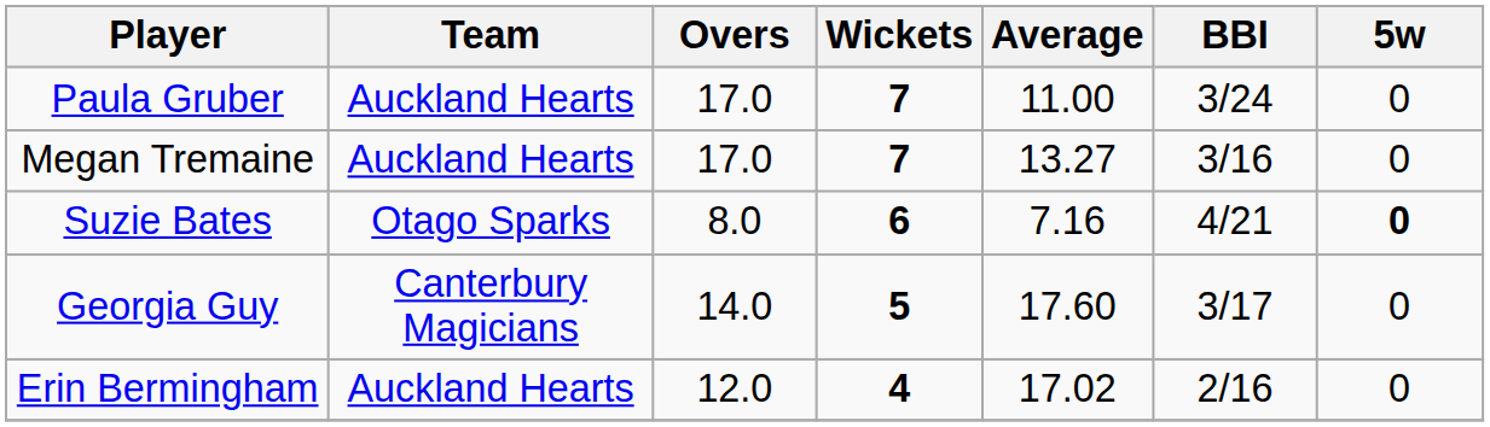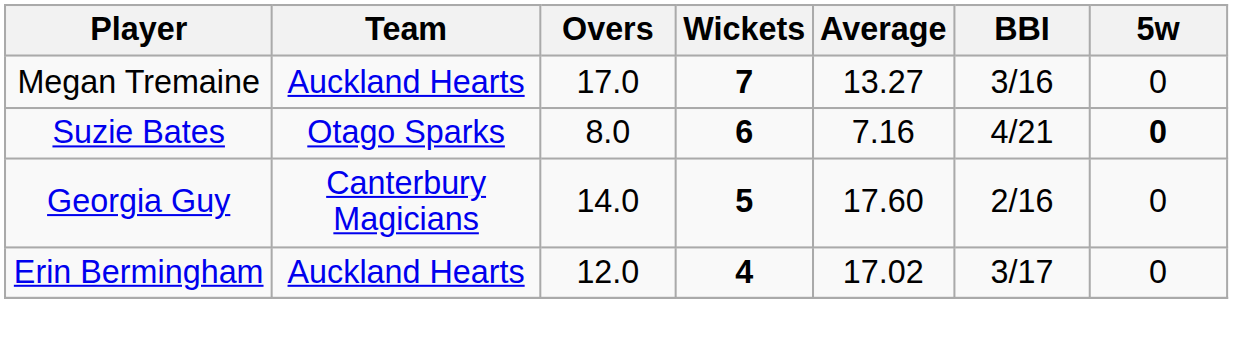- row: Paula Gruber | Auckland Hearts | 17.0 | 7 | 11.00 | 3/24 | 0
Georgia Guy | BBI: 3/17 -> 2/16
Erin Bermingham | BBI: 2/16 -> 3/17
